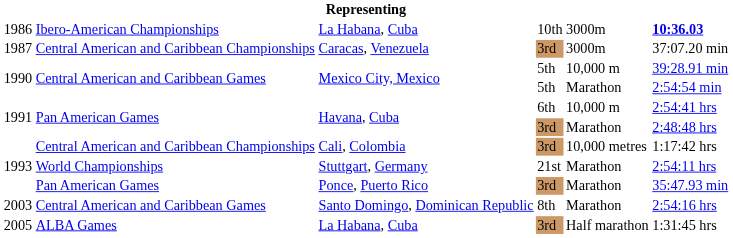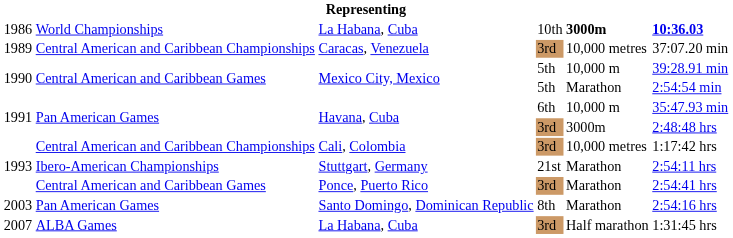La Habana, Cuba / 10th | column 2: Ibero-American Championships -> World Championships
La Habana, Cuba / 10th | column 5: normal -> bold
Caracas, Venezuela | column 1: 1987 -> 1989
Caracas, Venezuela | column 5: 3000m -> 10,000 metres
Havana, Cuba / 6th | column 6: 2:54:41 hrs -> 35:47.93 min
Havana, Cuba / 3rd | column 5: Marathon -> 3000m
Stuttgart, Germany | column 2: World Championships -> Ibero-American Championships
Ponce, Puerto Rico | column 2: Pan American Games -> Central American and Caribbean Games
Ponce, Puerto Rico | column 6: 35:47.93 min -> 2:54:41 hrs
Santo Domingo, Dominican Republic | column 2: Central American and Caribbean Games -> Pan American Games
La Habana, Cuba / 3rd | column 1: 2005 -> 2007
